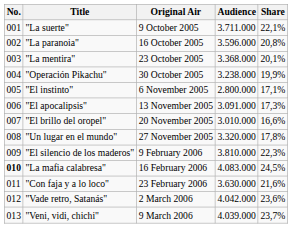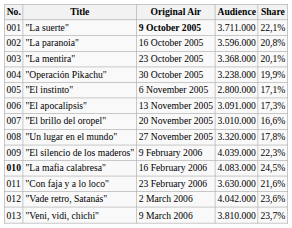"La suerte" | Original Air: normal -> bold
"El silencio de los maderos" | Audience: 3.810.000 -> 4.039.000
"Veni, vidi, chichi" | Audience: 4.039.000 -> 3.810.000
